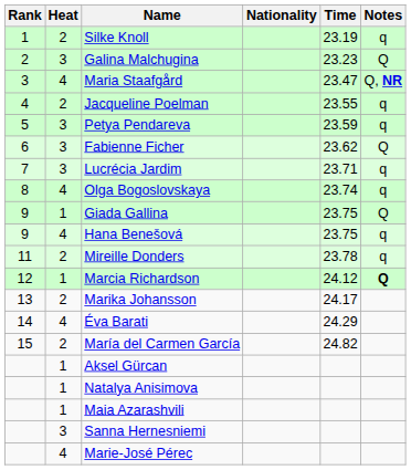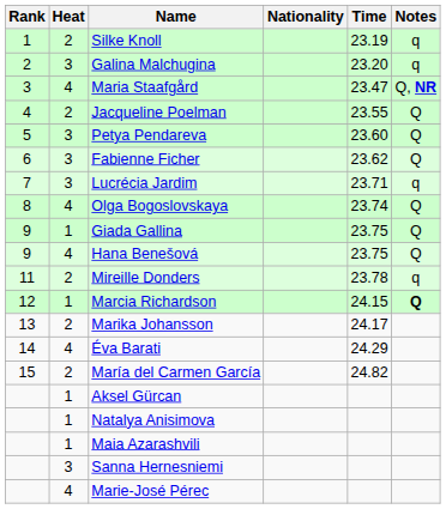Galina Malchugina | Time: 23.23 -> 23.20
Galina Malchugina | Notes: Q -> q
Jacqueline Poelman | Notes: q -> Q
Petya Pendareva | Time: 23.59 -> 23.60
Petya Pendareva | Notes: q -> Q
Olga Bogoslovskaya | Notes: q -> Q
Hana Benešová | Notes: q -> Q
Marcia Richardson | Time: 24.12 -> 24.15
